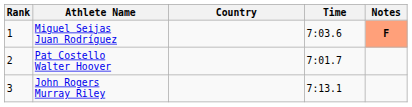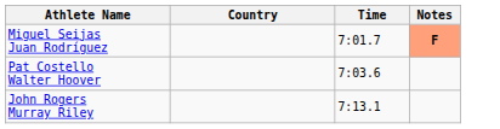- column: Rank | 1 | 2 | 3
Miguel Seijas Juan Rodríguez | Time: 7:03.6 -> 7:01.7
Pat Costello Walter Hoover | Time: 7:01.7 -> 7:03.6
